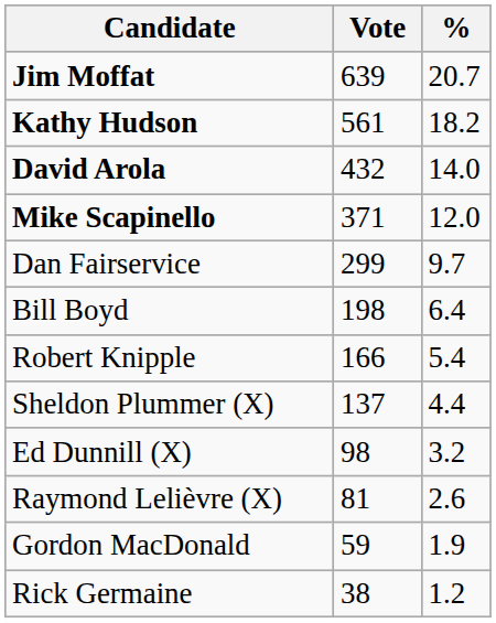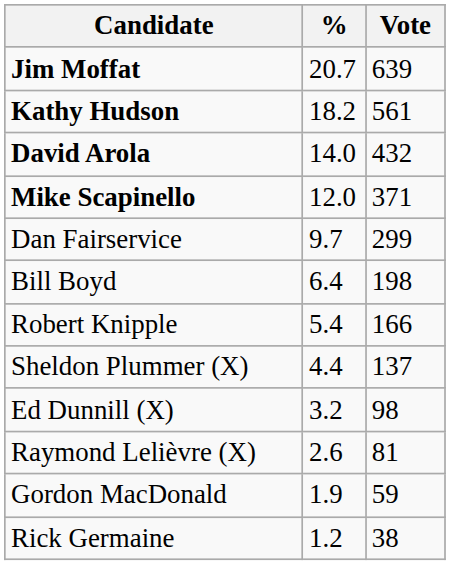columns swapped: Vote <-> %
